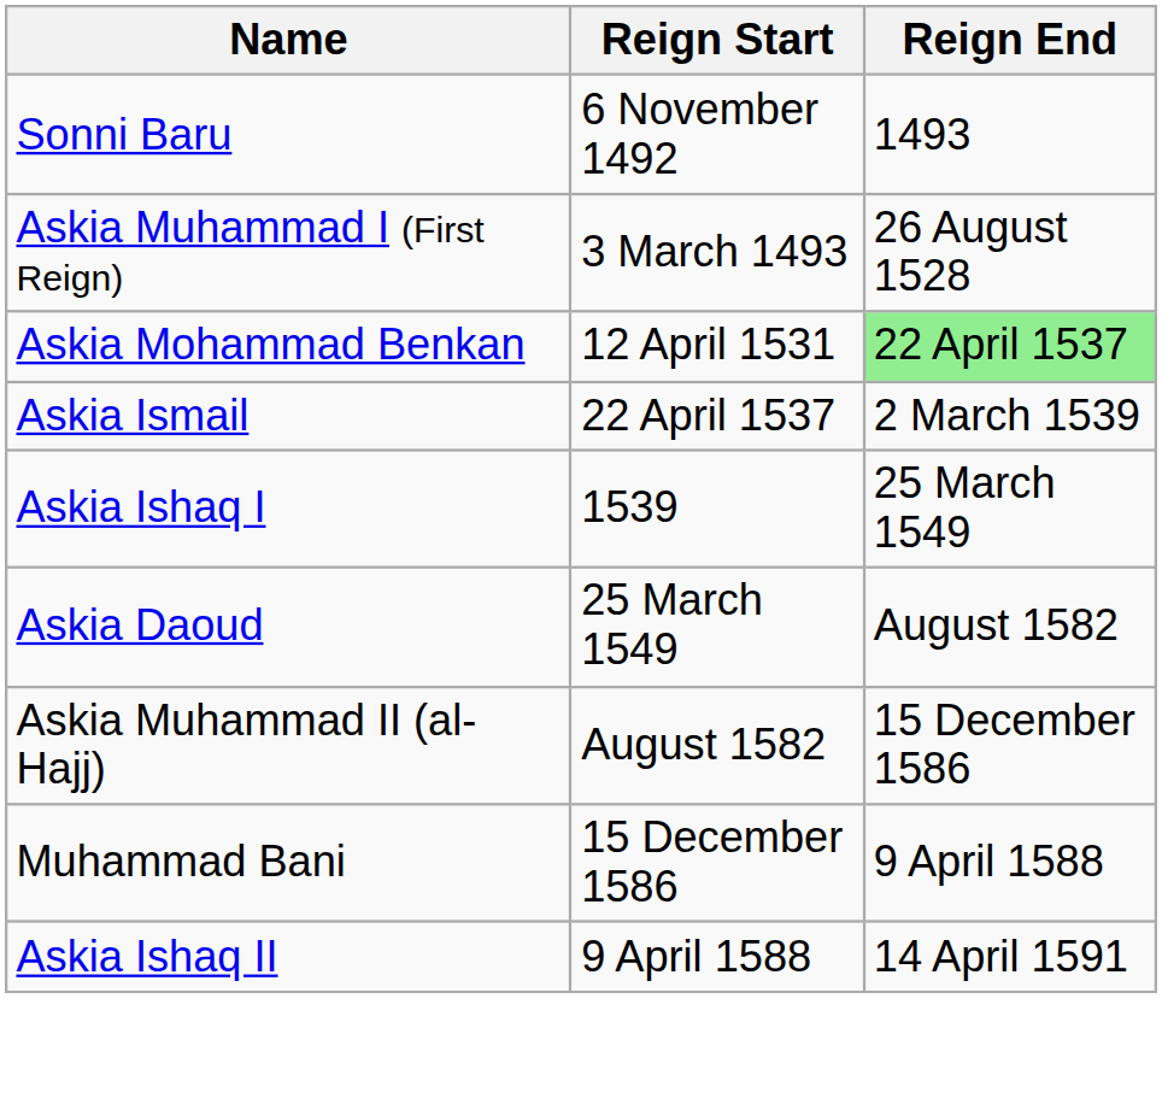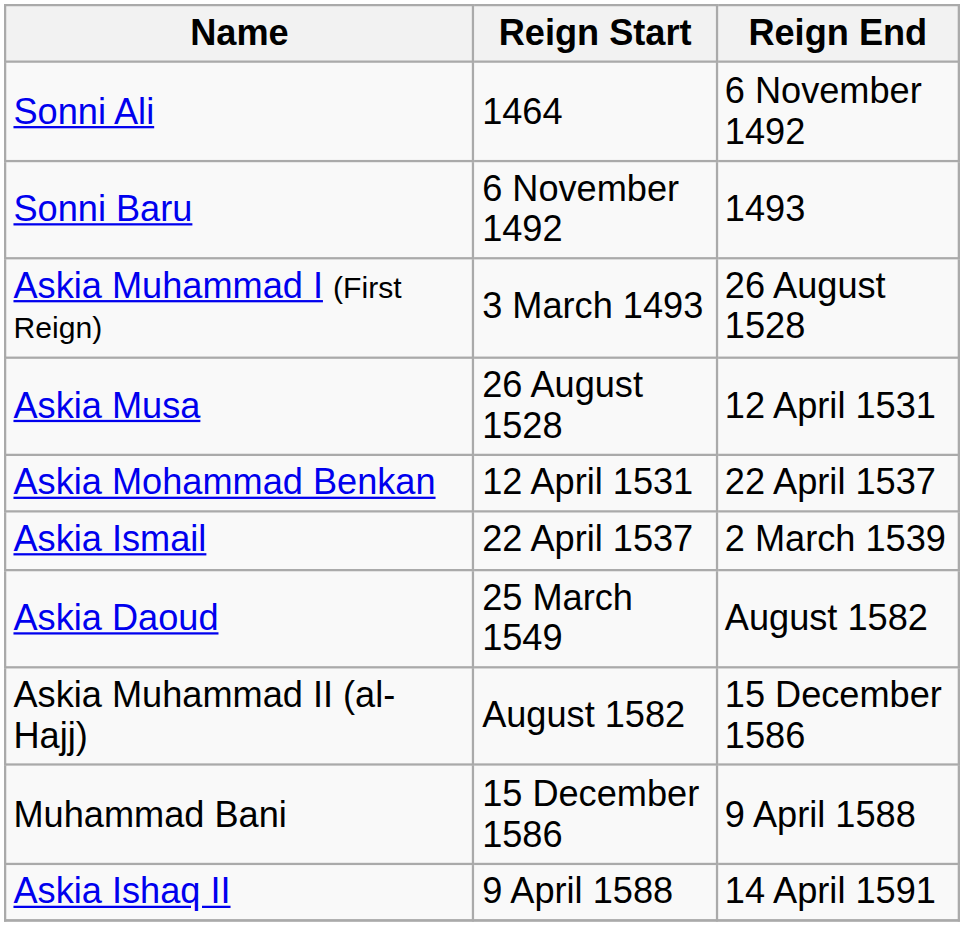+ row: Sonni Ali | 1464 | 6 November 1492
+ row: Askia Musa | 26 August 1528 | 12 April 1531
Askia Mohammad Benkan | Reign End: lightgreen background -> no background
- row: Askia Ishaq I | 1539 | 25 March 1549
